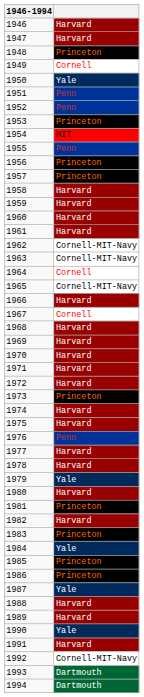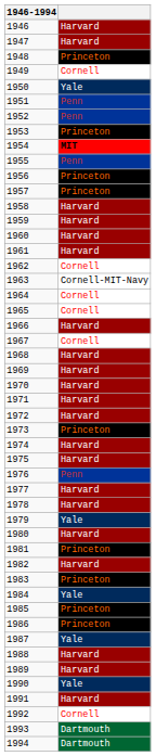1954 | column 2: normal -> bold
1962 | column 2: Cornell-MIT-Navy -> Cornell
1965 | column 2: Cornell-MIT-Navy -> Cornell
1992 | column 2: Cornell-MIT-Navy -> Cornell
